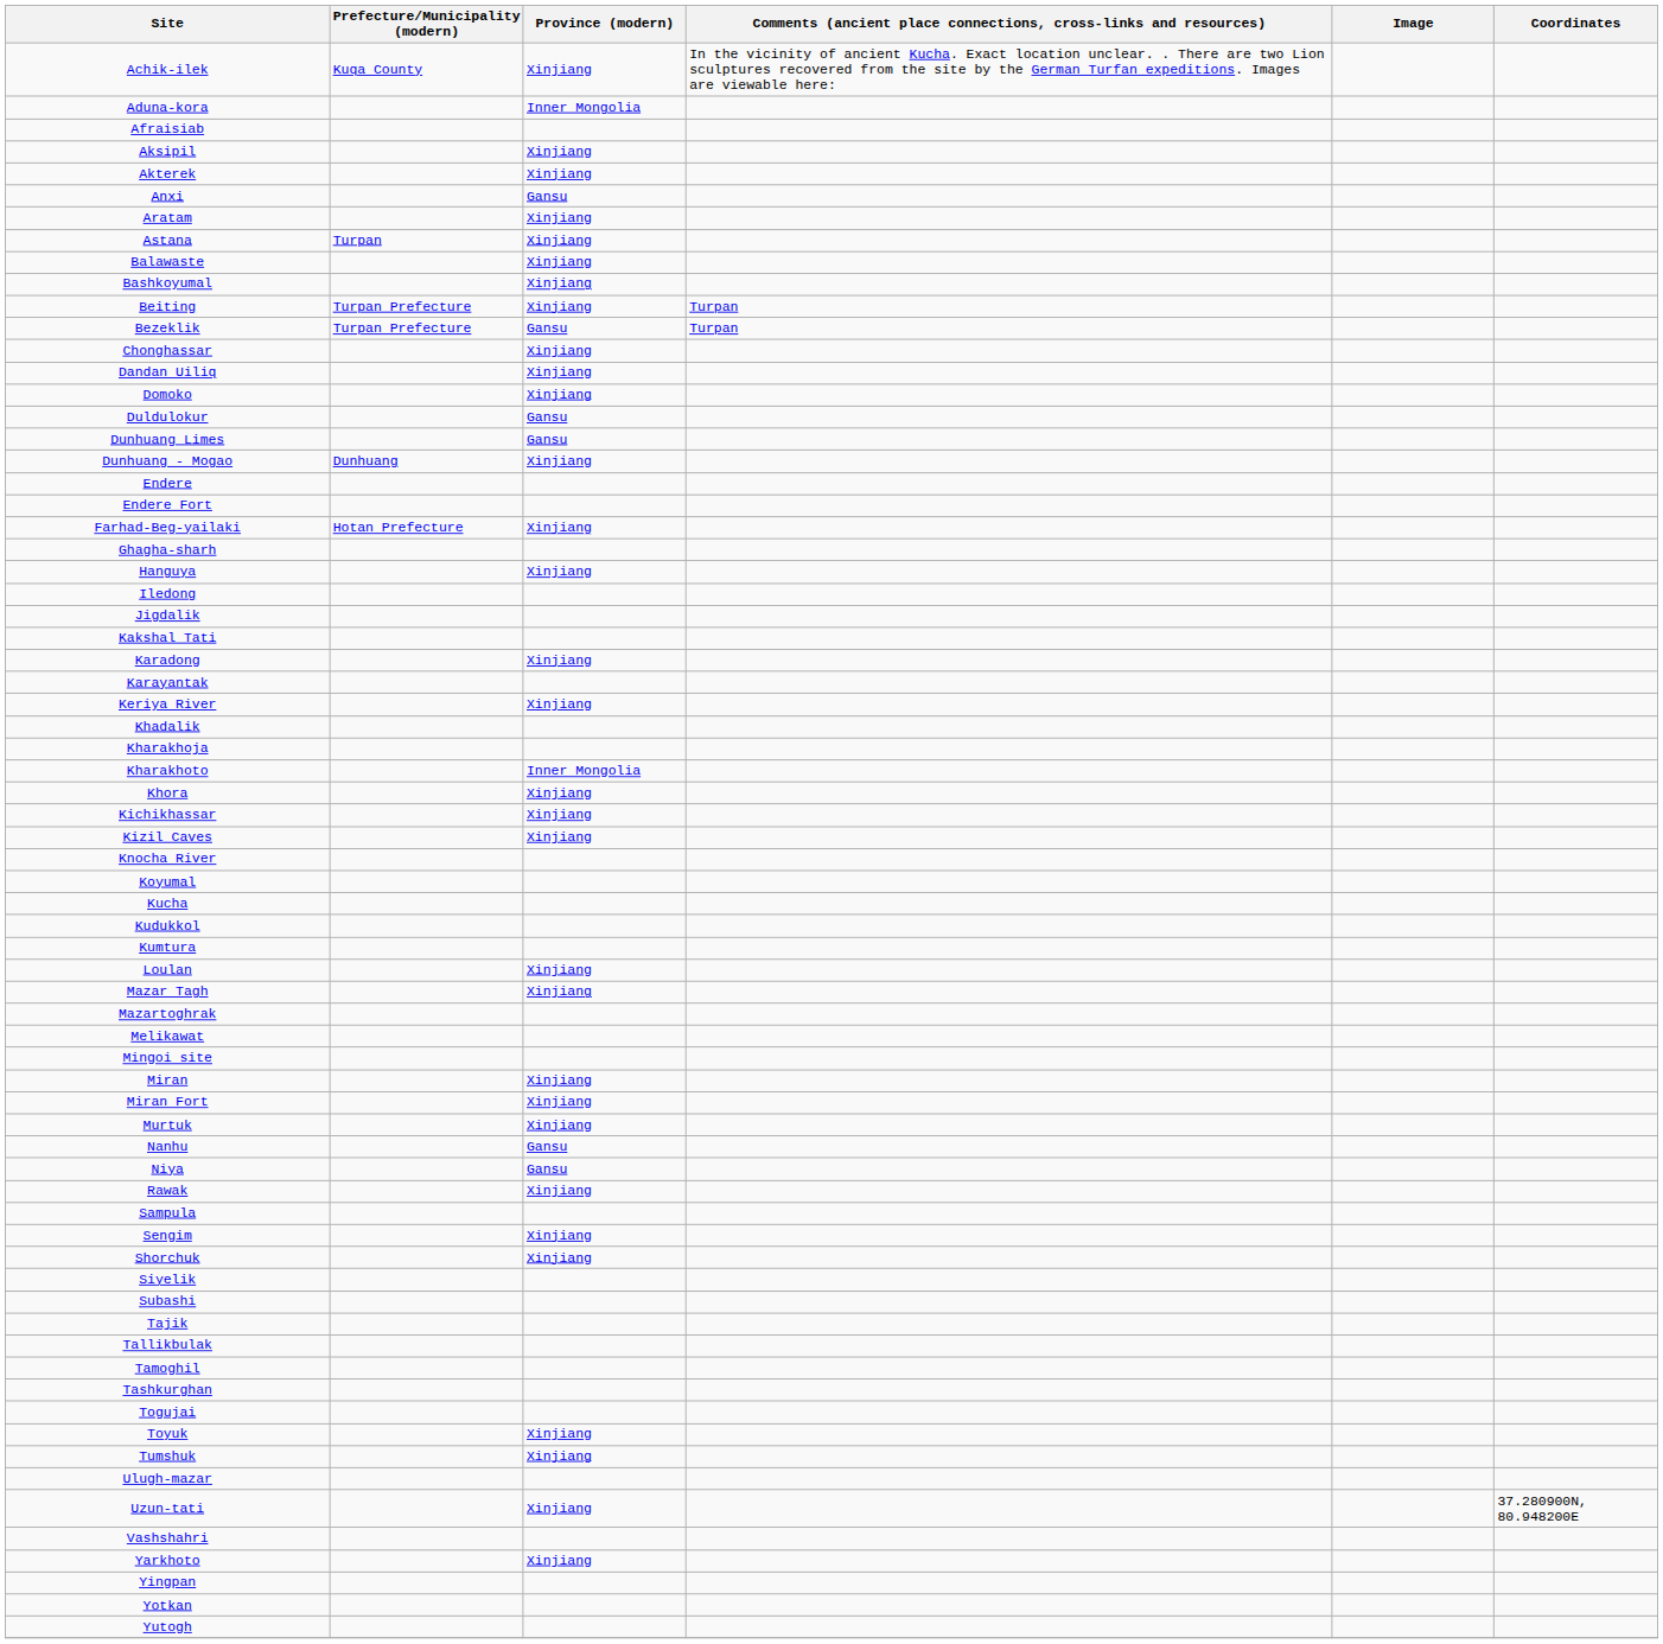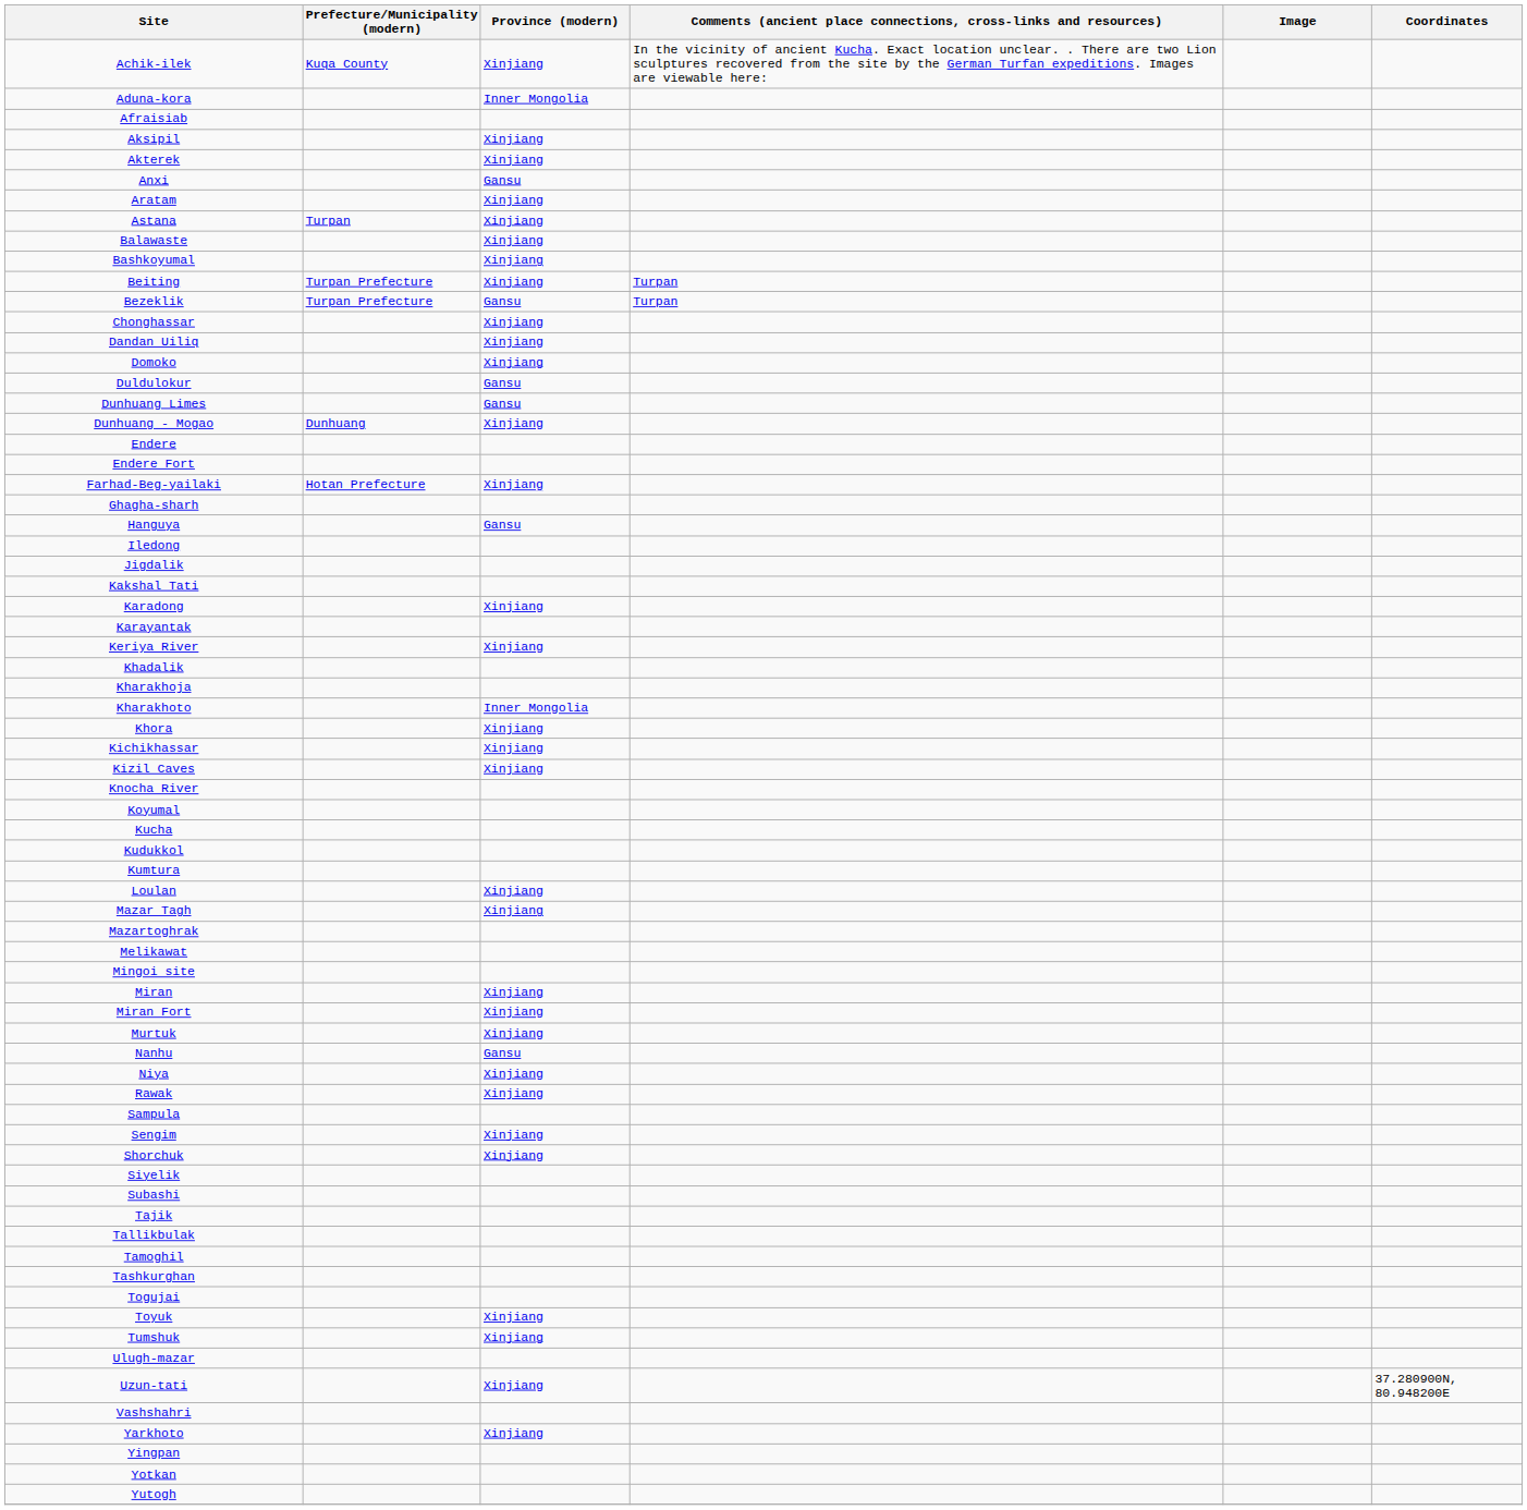Hanguya | Province (modern): Xinjiang -> Gansu
Niya | Province (modern): Gansu -> Xinjiang
